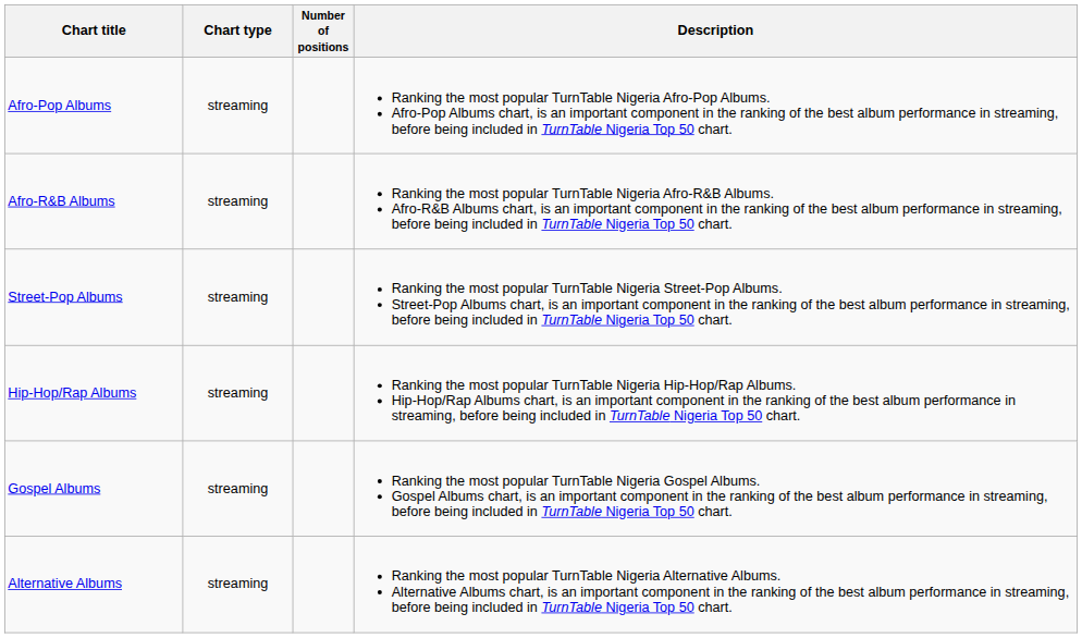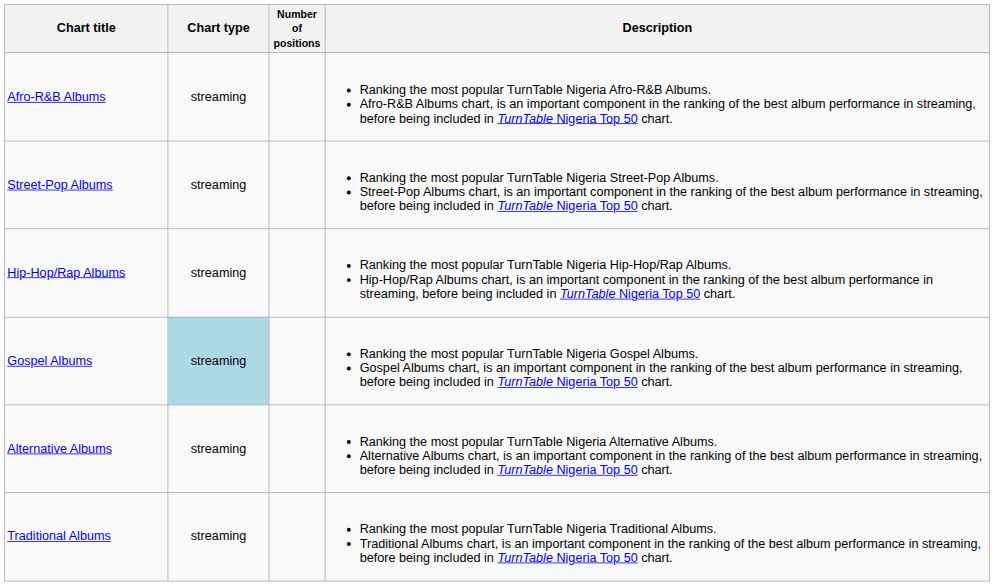- row: Afro-Pop Albums | streaming | Ranking the most popular TurnTable Nigeria Afro-Pop Albums. Afro-Pop Albums chart, is an important component in the ranking of the best album performance in streaming, before being included in TurnTable Nigeria Top 50 chart.
Gospel Albums | Chart type: no background -> lightblue background
+ row: Traditional Albums | streaming | Ranking the most popular TurnTable Nigeria Traditional Albums. Traditional Albums chart, is an important component in the ranking of the best album performance in streaming, before being included in TurnTable Nigeria Top 50 chart.
